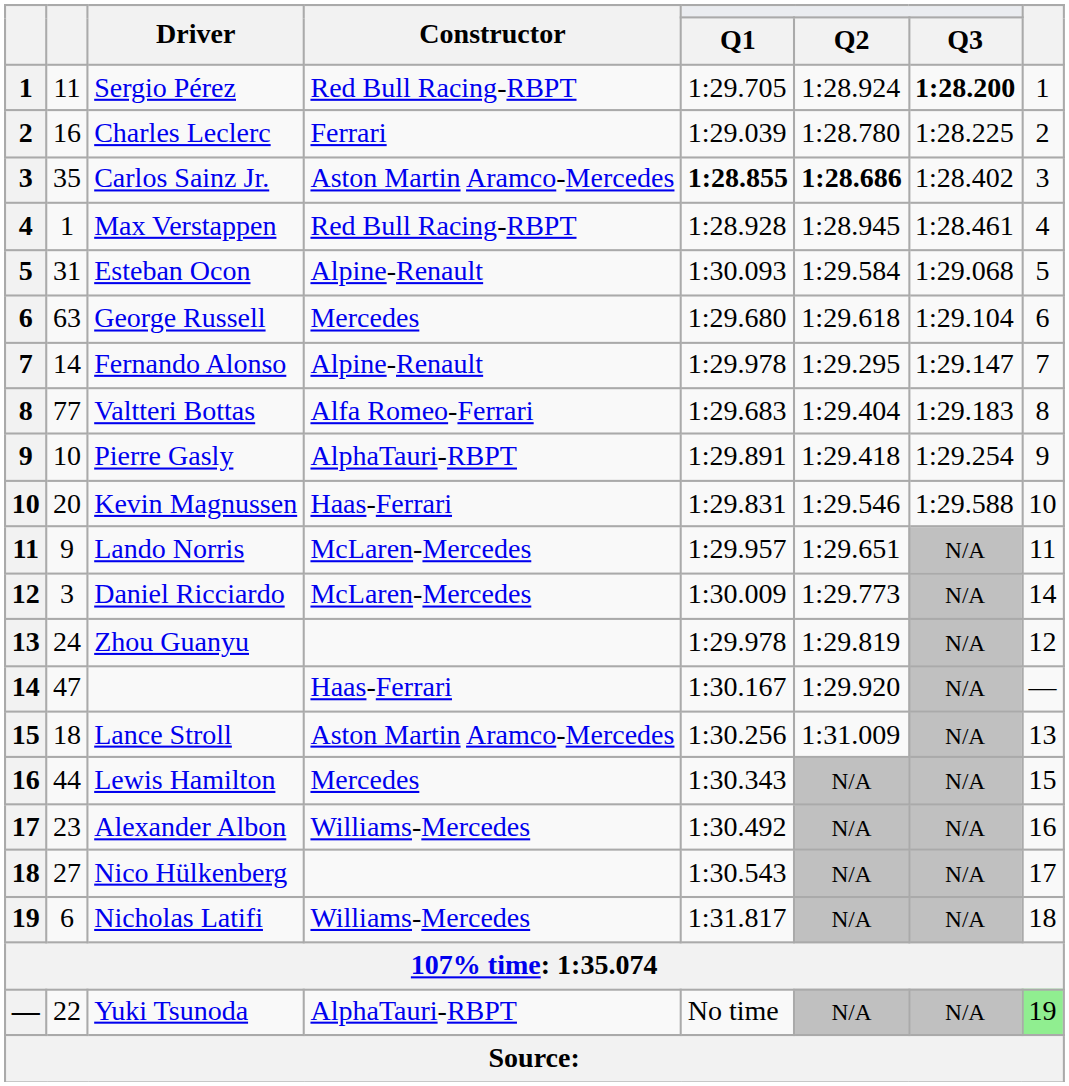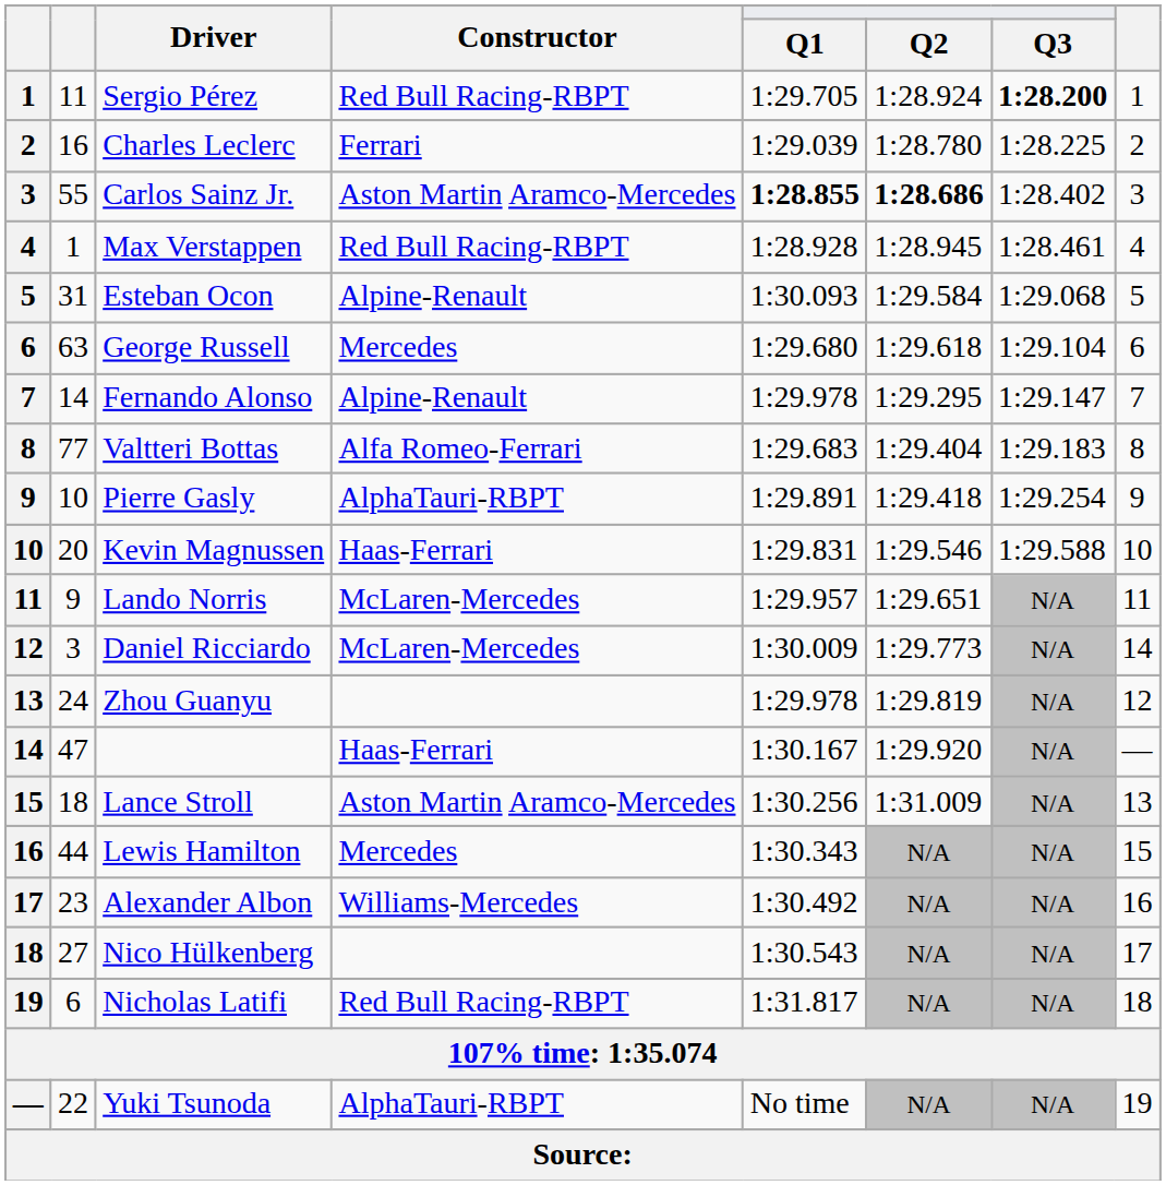Carlos Sainz Jr. | column 2: 35 -> 55
Nicholas Latifi | Constructor: Williams-Mercedes -> Red Bull Racing-RBPT
Yuki Tsunoda | column 8: lightgreen background -> no background
